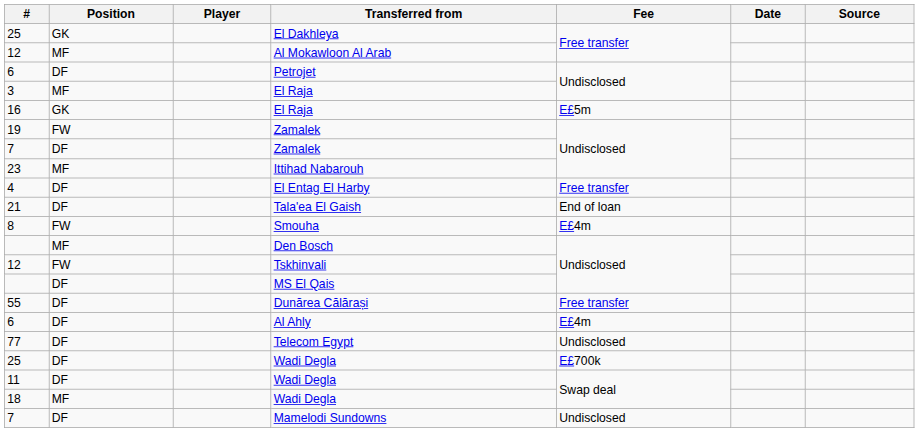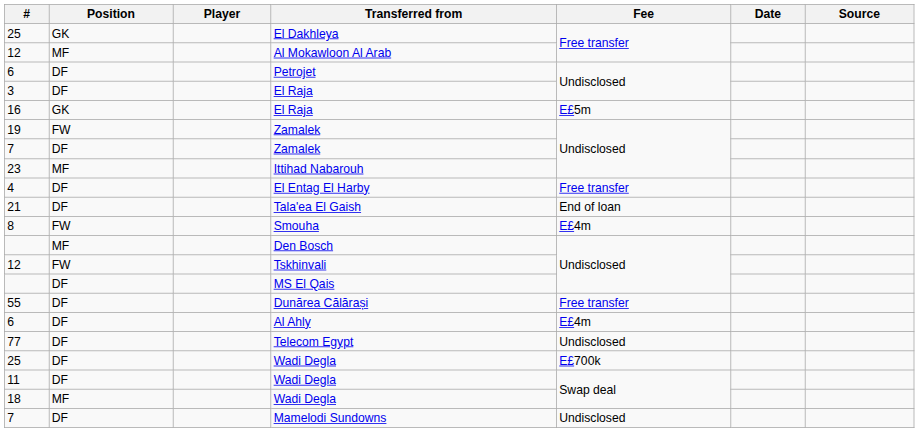3 / El Raja | Position: MF -> DF
